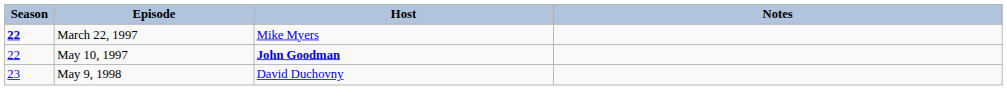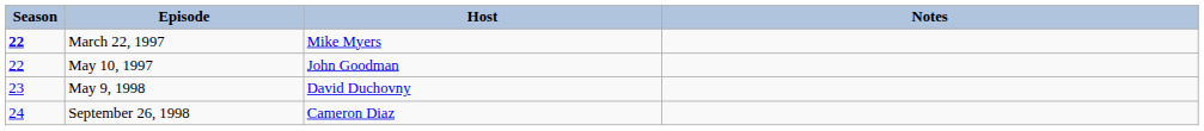May 10, 1997 | Host: bold -> normal
+ row: 24 | September 26, 1998 | Cameron Diaz
